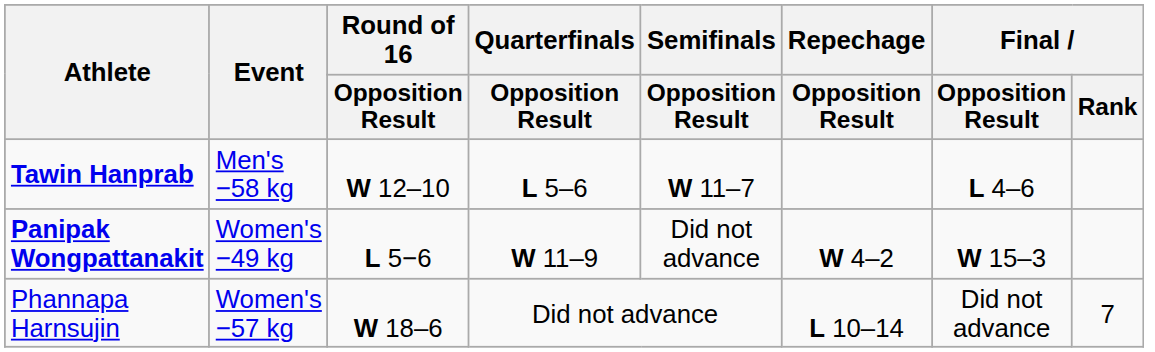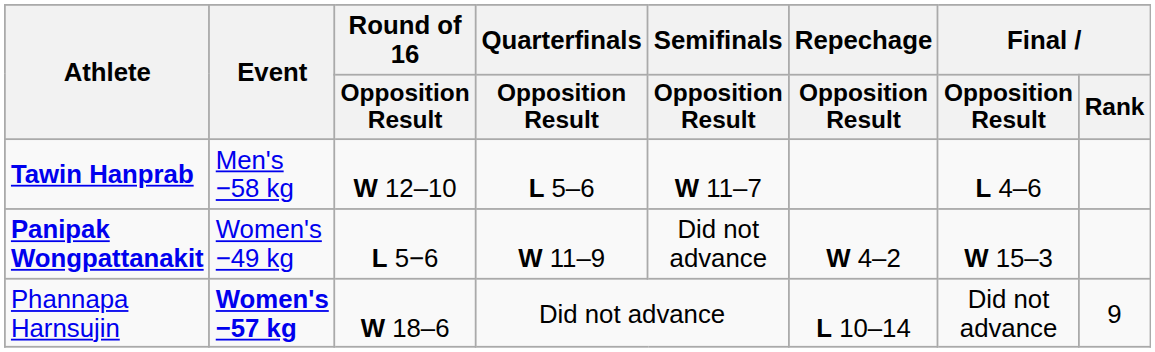Phannapa Harnsujin | Event: normal -> bold
Phannapa Harnsujin | Final / Rank: 7 -> 9
